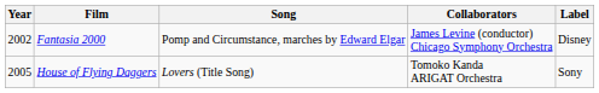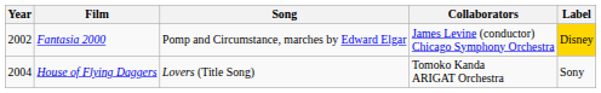Fantasia 2000 | Label: no background -> gold background
House of Flying Daggers | Year: 2005 -> 2004
